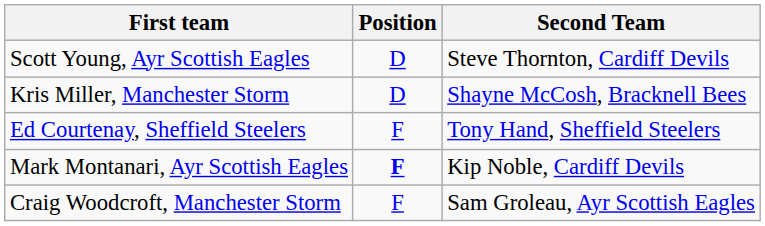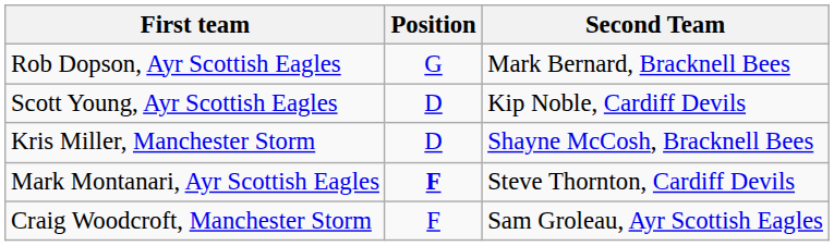+ row: Rob Dopson, Ayr Scottish Eagles | G | Mark Bernard, Bracknell Bees
Scott Young, Ayr Scottish Eagles | Second Team: Steve Thornton, Cardiff Devils -> Kip Noble, Cardiff Devils
- row: Ed Courtenay, Sheffield Steelers | F | Tony Hand, Sheffield Steelers
Mark Montanari, Ayr Scottish Eagles | Second Team: Kip Noble, Cardiff Devils -> Steve Thornton, Cardiff Devils
